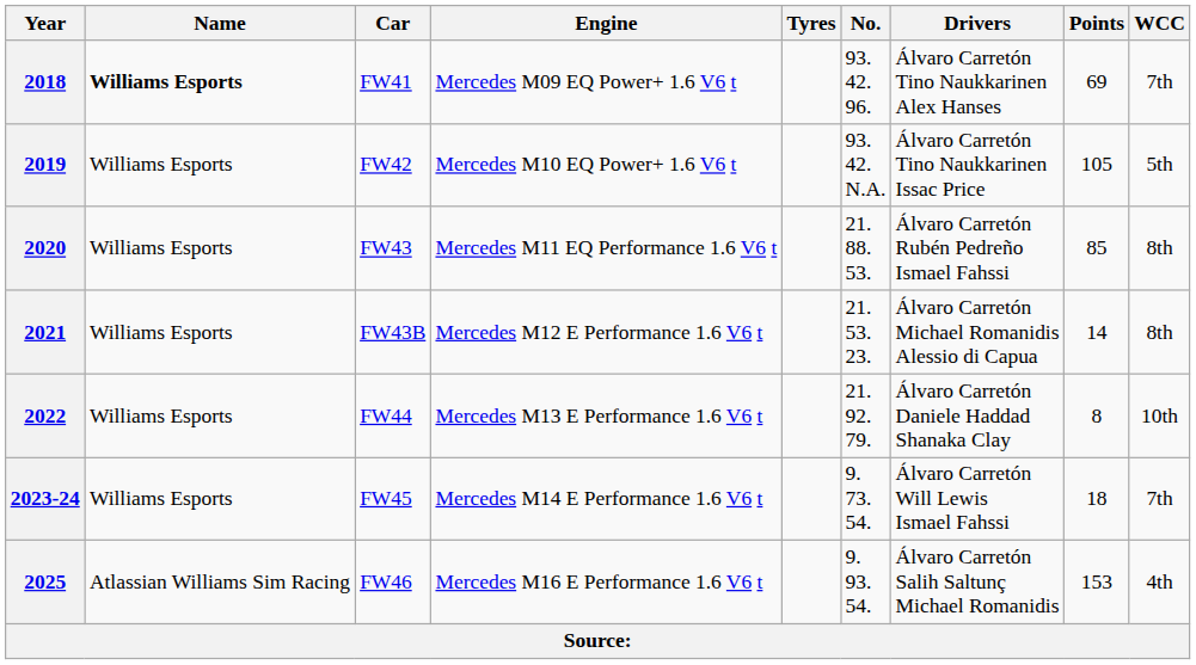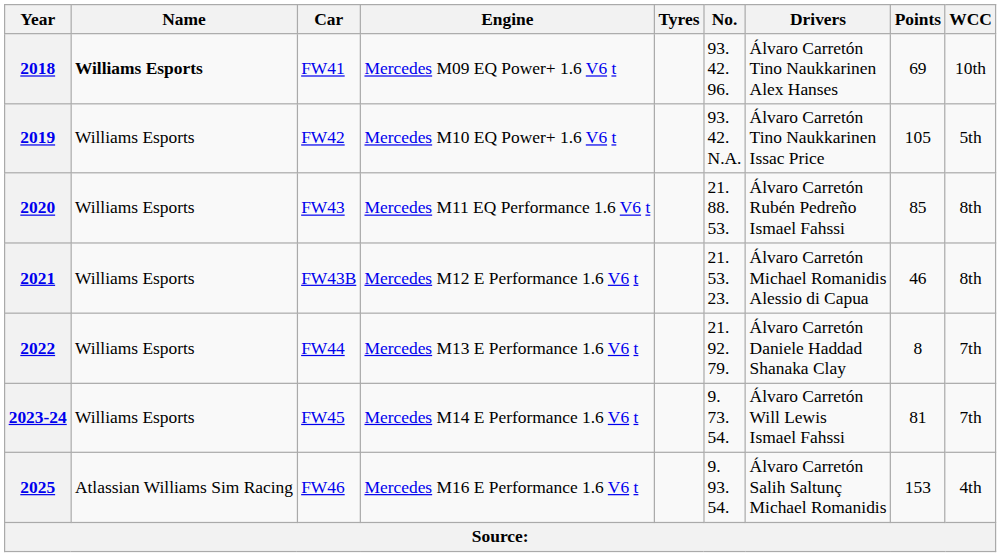2018 | WCC: 7th -> 10th
2021 | Points: 14 -> 46
2022 | WCC: 10th -> 7th
2023-24 | Points: 18 -> 81
